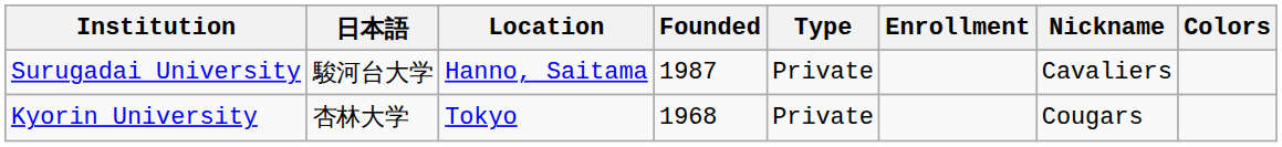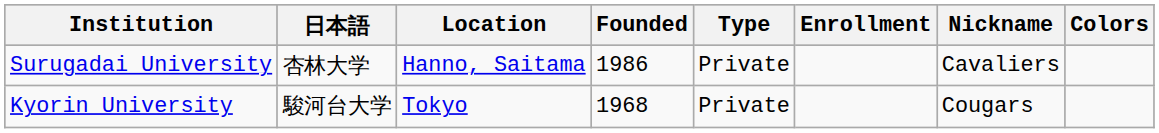Surugadai University | 日本語: 駿河台大学 -> 杏林大学
Surugadai University | Founded: 1987 -> 1986
Kyorin University | 日本語: 杏林大学 -> 駿河台大学
